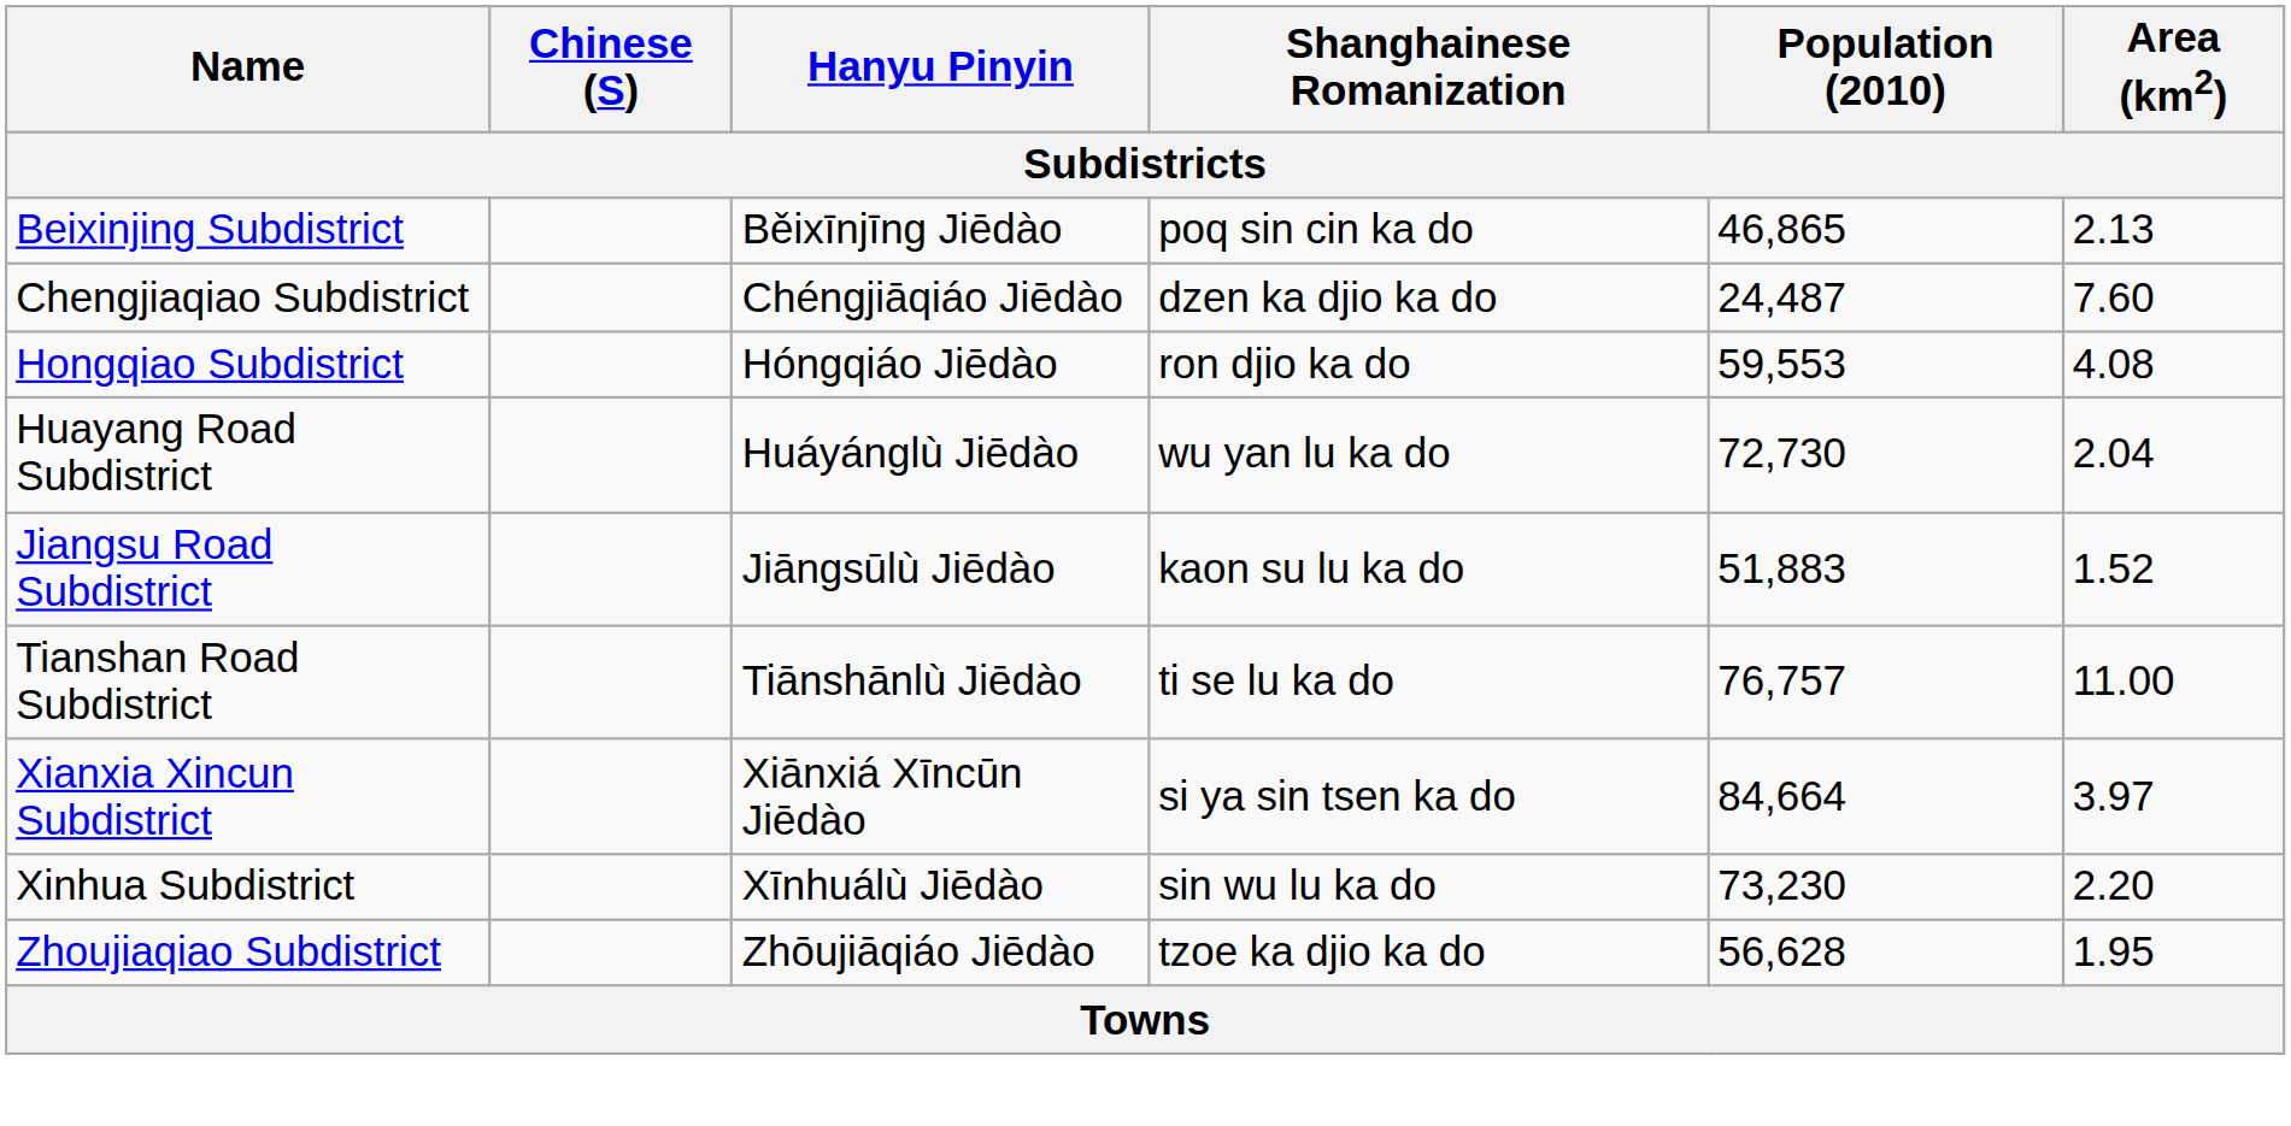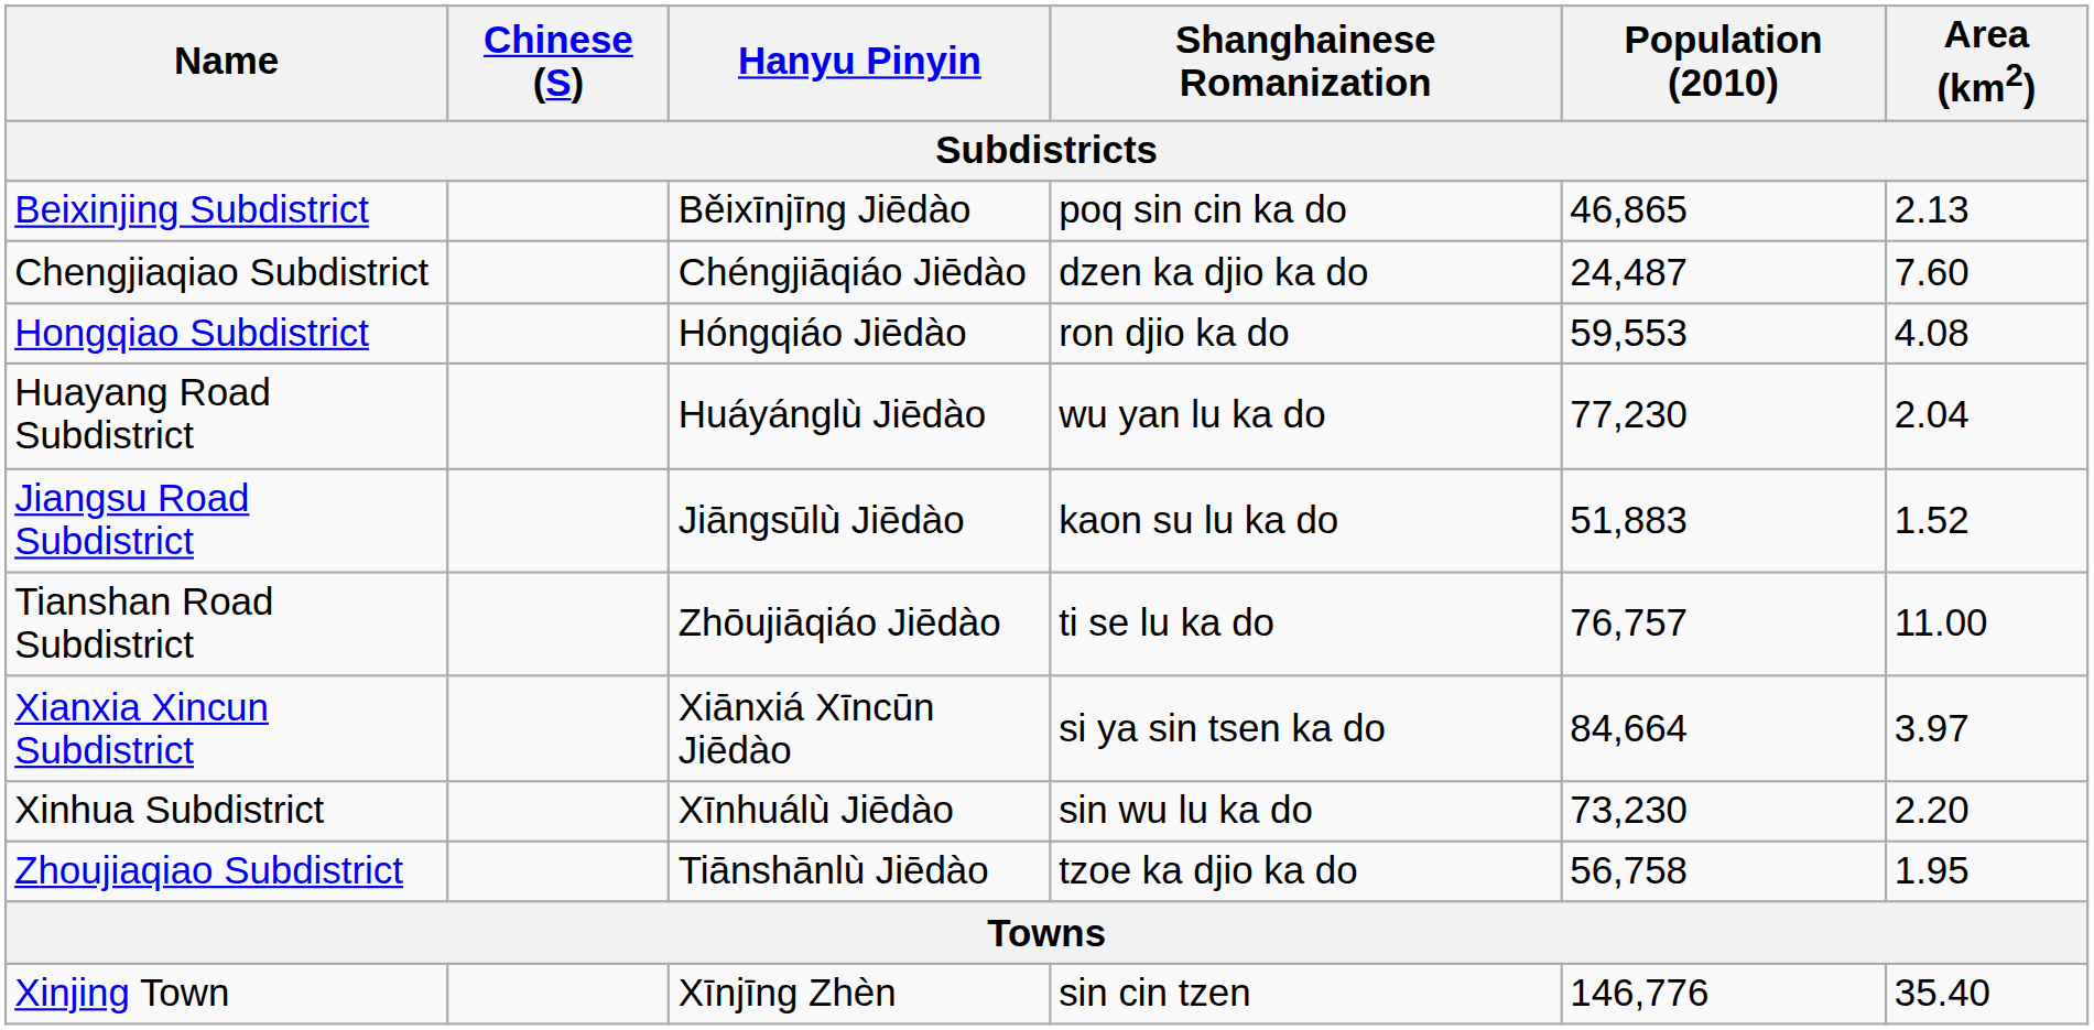Huayang Road Subdistrict | Population (2010): 72,730 -> 77,230
Tianshan Road Subdistrict | Hanyu Pinyin: Tiānshānlù Jiēdào -> Zhōujiāqiáo Jiēdào
Zhoujiaqiao Subdistrict | Hanyu Pinyin: Zhōujiāqiáo Jiēdào -> Tiānshānlù Jiēdào
Zhoujiaqiao Subdistrict | Population (2010): 56,628 -> 56,758
+ row: Xinjing Town | Xīnjīng Zhèn | sin cin tzen | 146,776 | 35.40
